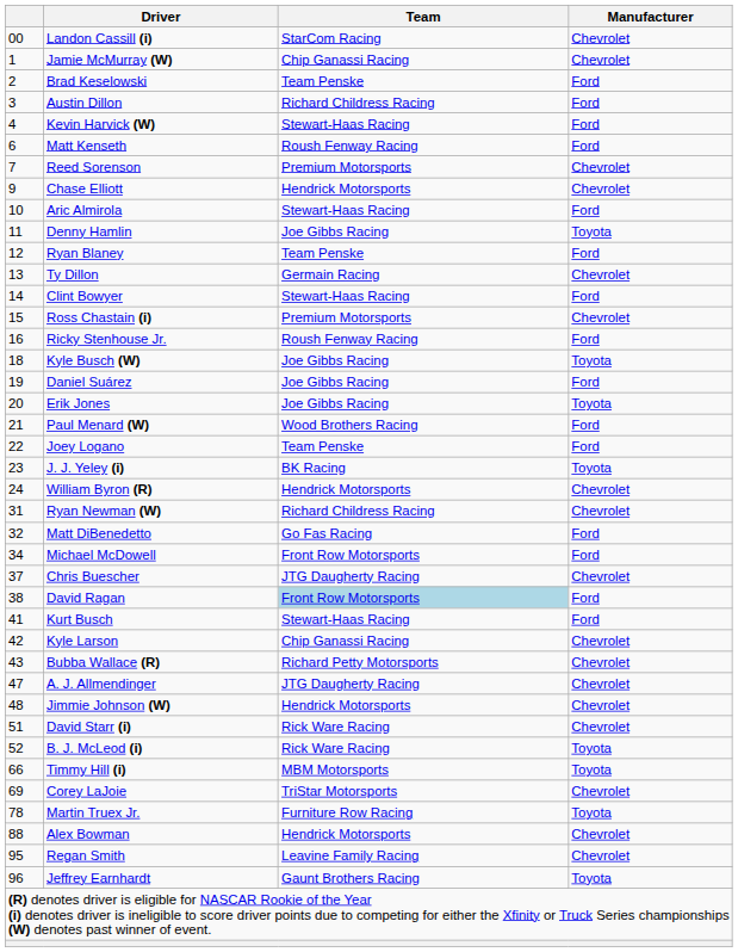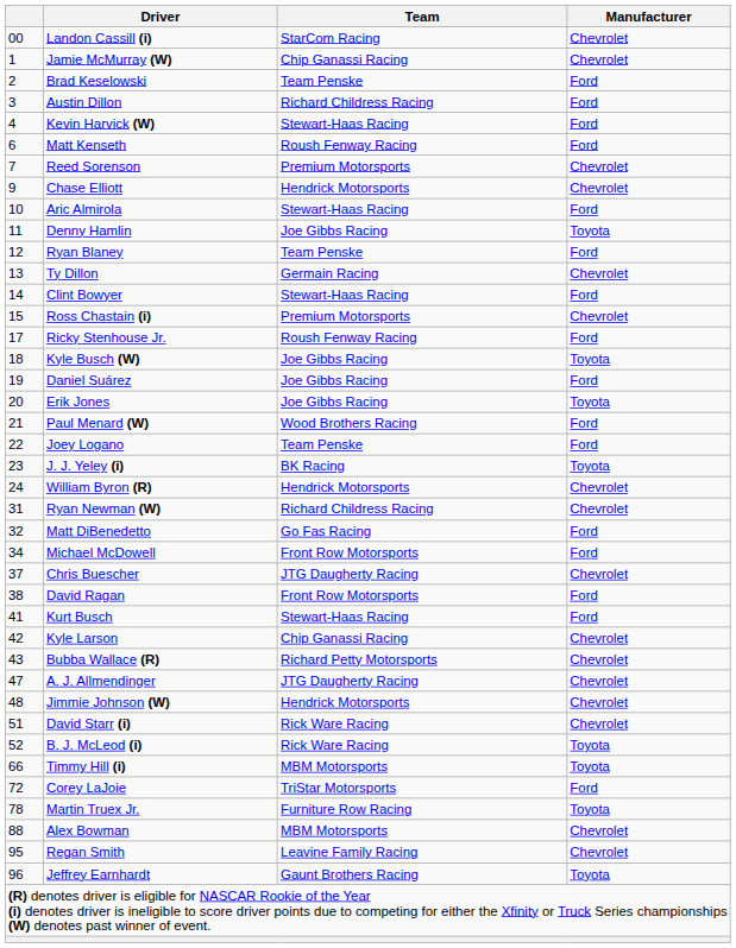Ricky Stenhouse Jr. | column 1: 16 -> 17
David Ragan | Team: lightblue background -> no background
Corey LaJoie | column 1: 69 -> 72
Corey LaJoie | Manufacturer: Chevrolet -> Ford
Alex Bowman | Team: Hendrick Motorsports -> MBM Motorsports
